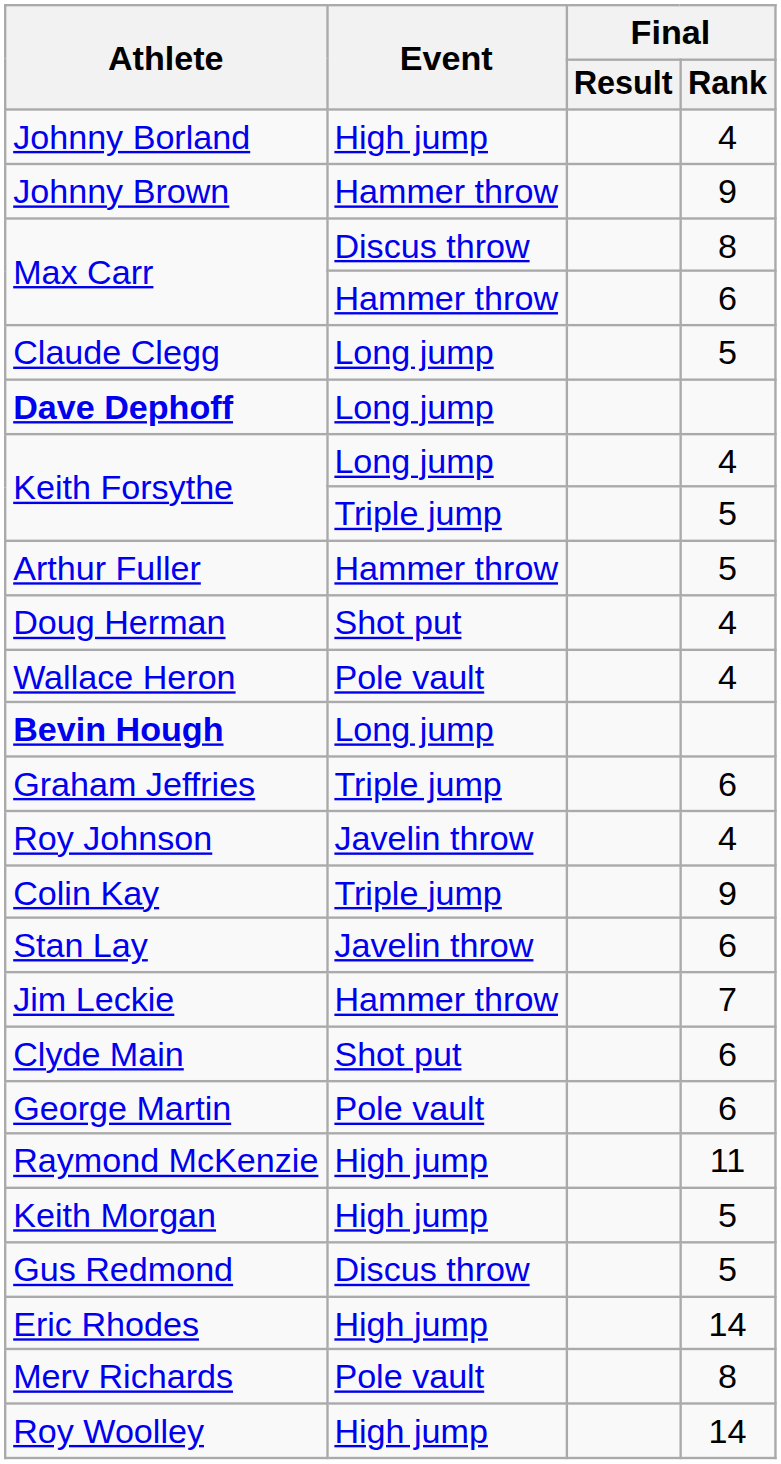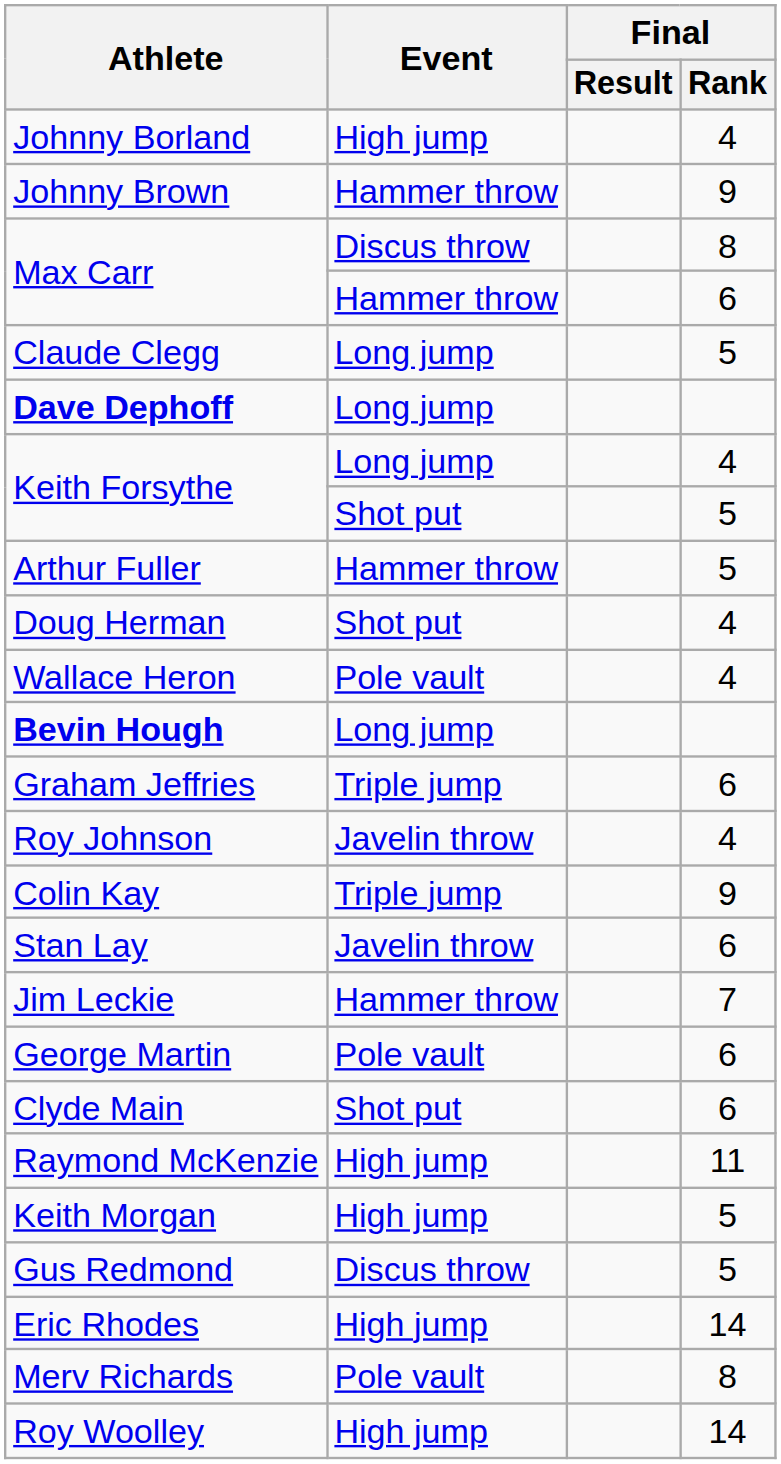Keith Forsythe / 5 | Event: Triple jump -> Shot put
rows swapped: Clyde Main <-> George Martin
